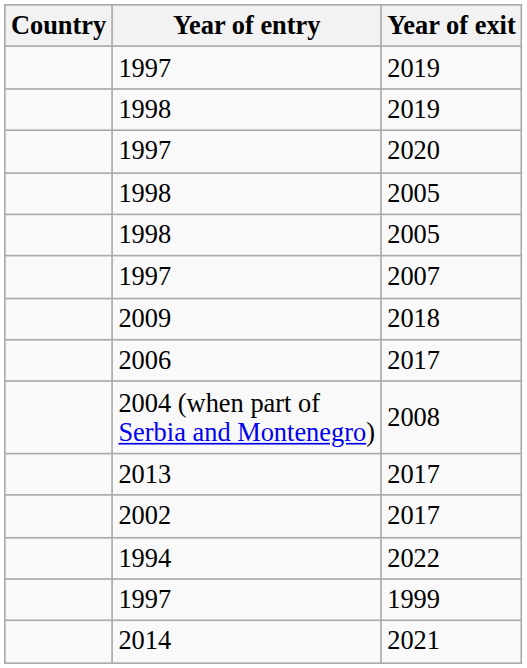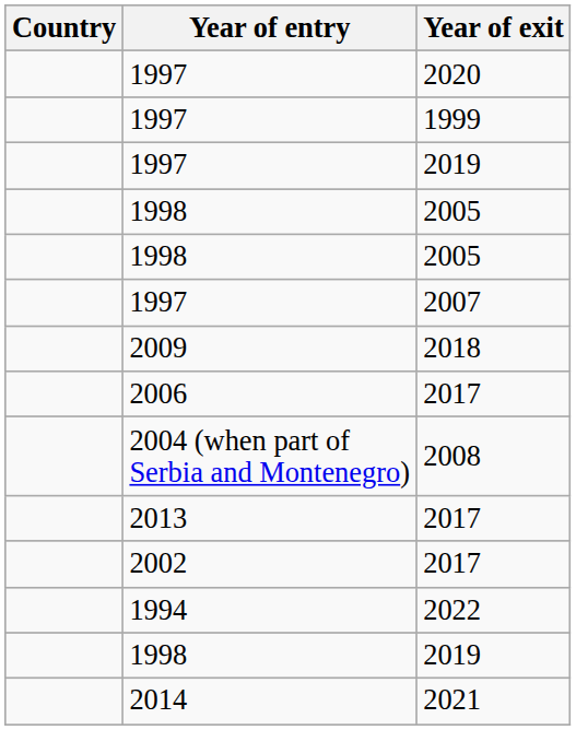rows swapped: 1997 / 2019 <-> 2020
rows swapped: 1999 <-> 1998 / 2019
